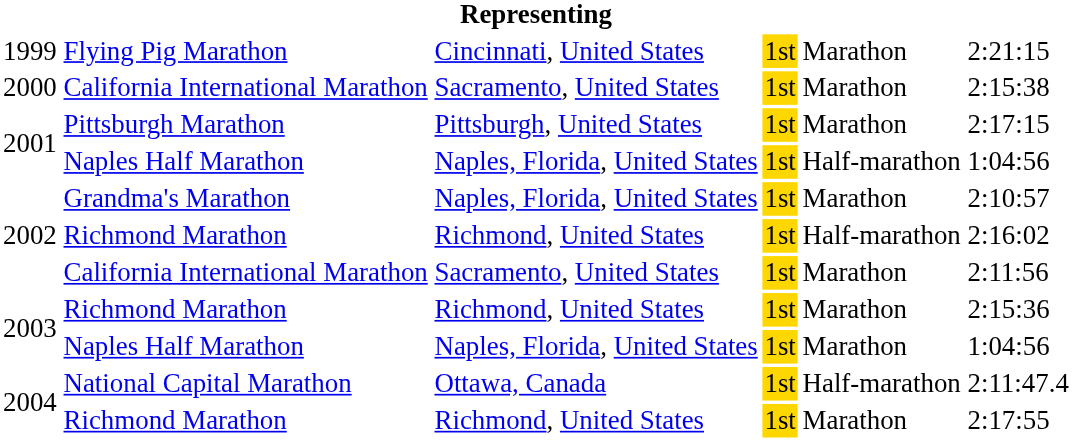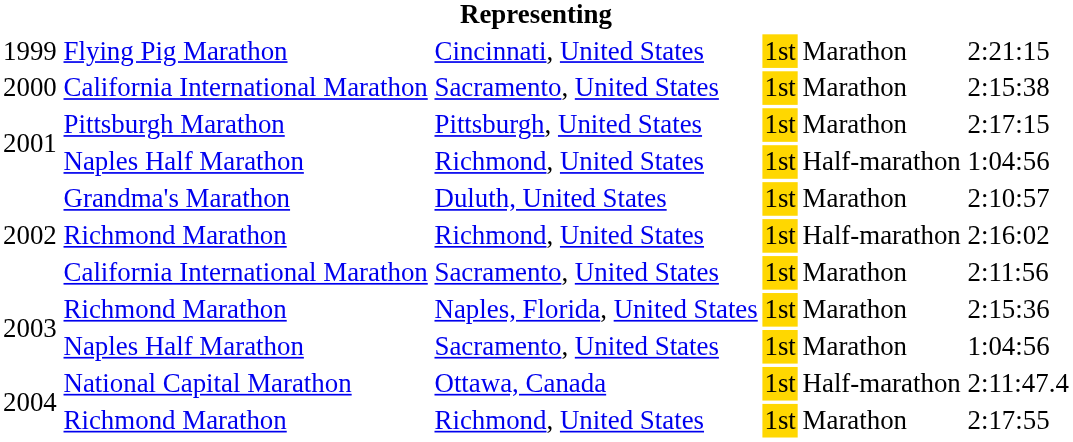2001 / Naples Half Marathon | column 3: Naples, Florida, United States -> Richmond, United States
Grandma's Marathon | column 3: Naples, Florida, United States -> Duluth, United States
2003 / Richmond Marathon | column 3: Richmond, United States -> Naples, Florida, United States
2003 / Naples Half Marathon | column 3: Naples, Florida, United States -> Sacramento, United States
